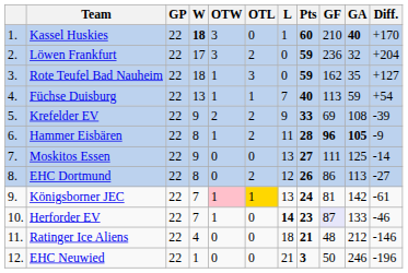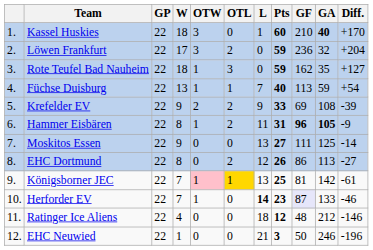Kassel Huskies | W: bold -> normal
Hammer Eisbären | Pts: 28 -> 31
Königsborner JEC | Pts: 24 -> 25
Ratinger Ice Aliens | Pts: 21 -> 12
